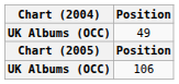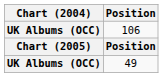rows swapped: 49 <-> 106
